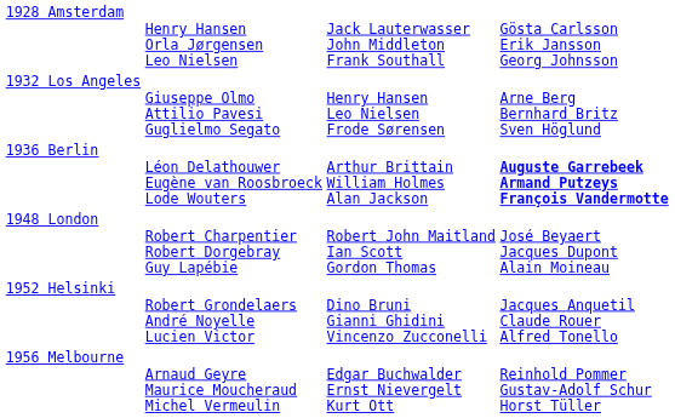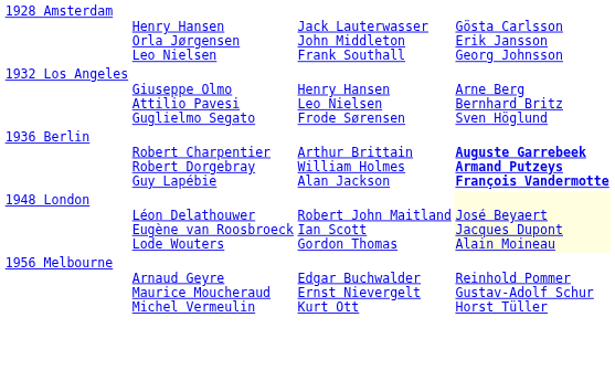1936 Berlin | column 2: Léon Delathouwer Eugène van Roosbroeck Lode Wouters -> Robert Charpentier Robert Dorgebray Guy Lapébie
1948 London | column 2: Robert Charpentier Robert Dorgebray Guy Lapébie -> Léon Delathouwer Eugène van Roosbroeck Lode Wouters
1948 London | column 4: no background -> lightyellow background
- row: 1952 Helsinki | Robert Grondelaers André Noyelle Lucien Victor | Dino Bruni Gianni Ghidini Vincenzo Zucconelli | Jacques Anquetil Claude Rouer Alfred Tonello
